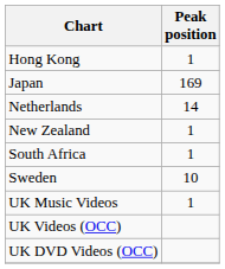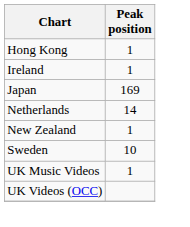+ row: Ireland | 1
- row: South Africa | 1
- row: UK DVD Videos (OCC)
